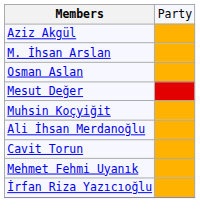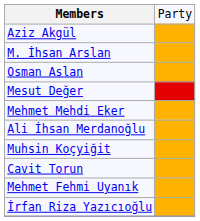+ row: Mehmet Mehdi Eker
rows swapped: Muhsin Koçyiğit <-> Ali İhsan Merdanoğlu
